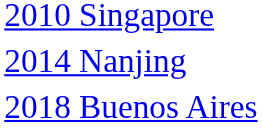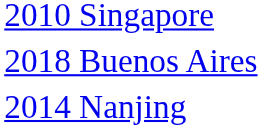rows swapped: 2014 Nanjing <-> 2018 Buenos Aires
